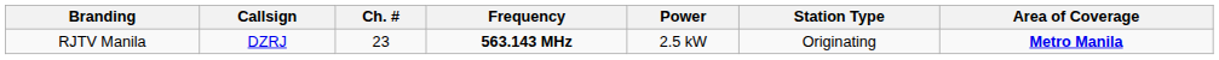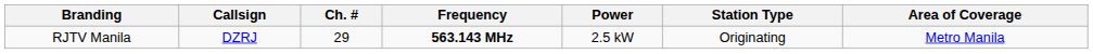RJTV Manila | Ch. #: 23 -> 29
RJTV Manila | Area of Coverage: bold -> normal
